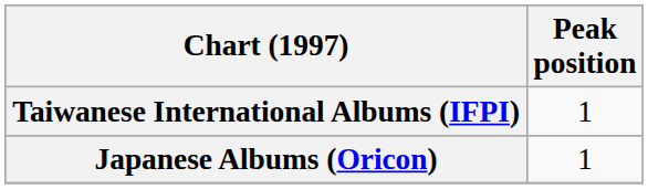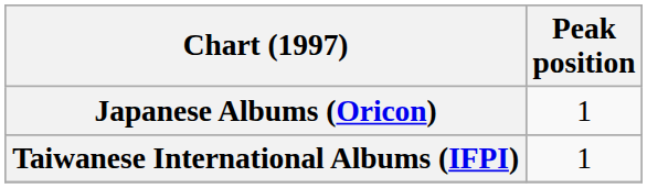rows swapped: Japanese Albums (Oricon) <-> Taiwanese International Albums (IFPI)
